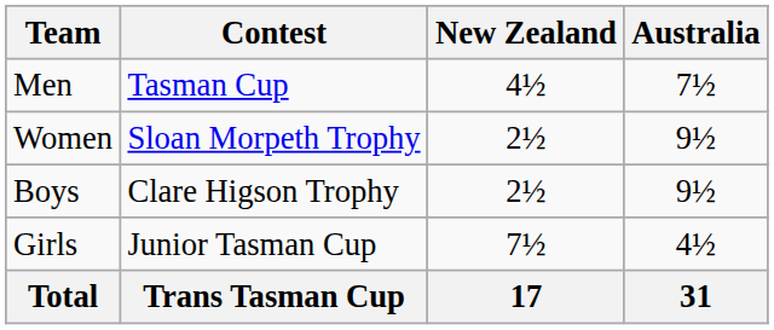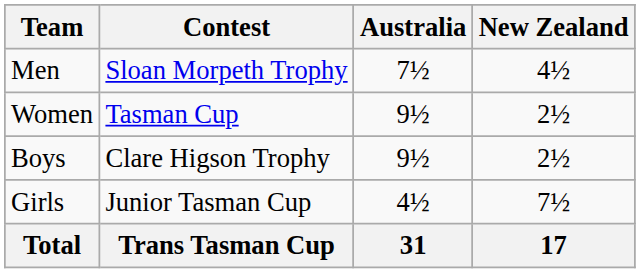columns swapped: Australia <-> New Zealand
Men | Contest: Tasman Cup -> Sloan Morpeth Trophy
Women | Contest: Sloan Morpeth Trophy -> Tasman Cup
